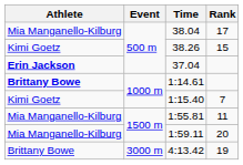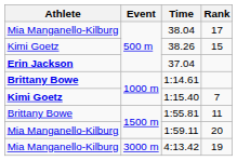1:15.40 | Athlete: normal -> bold
1:55.81 | Athlete: Mia Manganello-Kilburg -> Brittany Bowe
4:13.42 | Athlete: Brittany Bowe -> Mia Manganello-Kilburg
